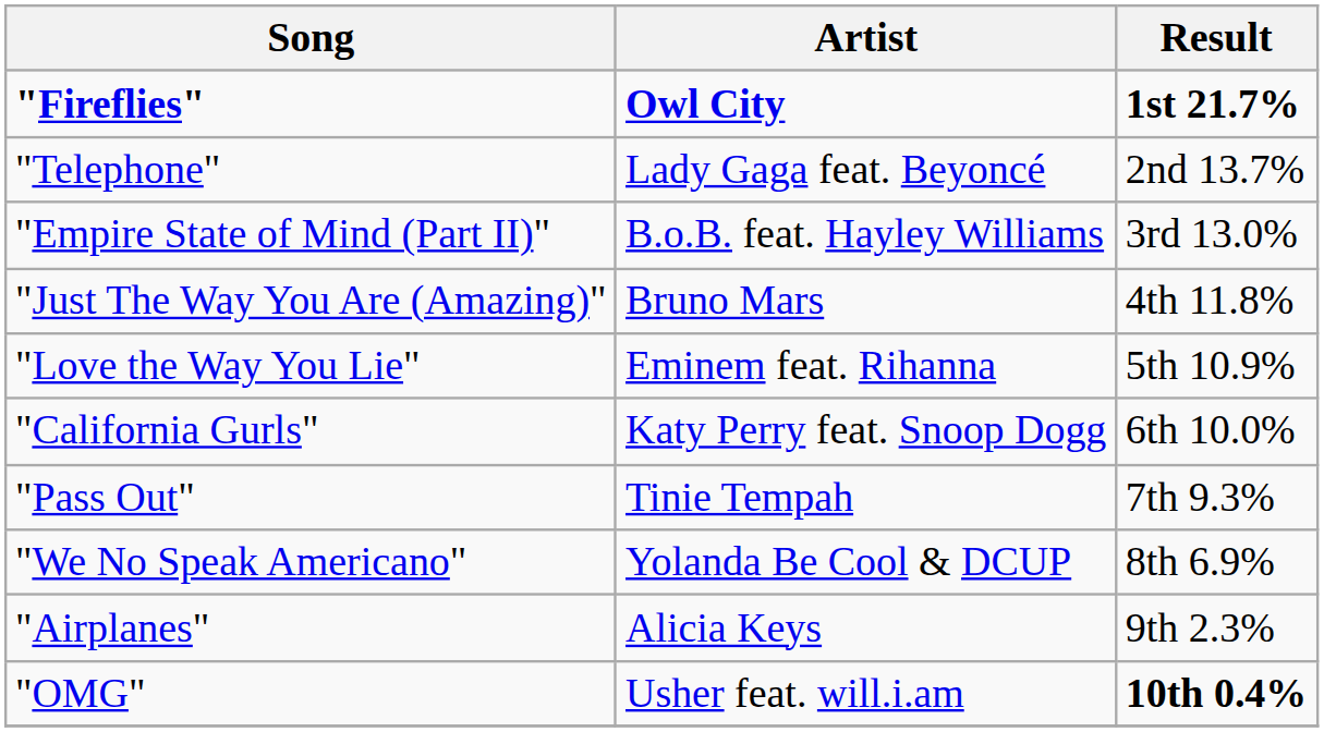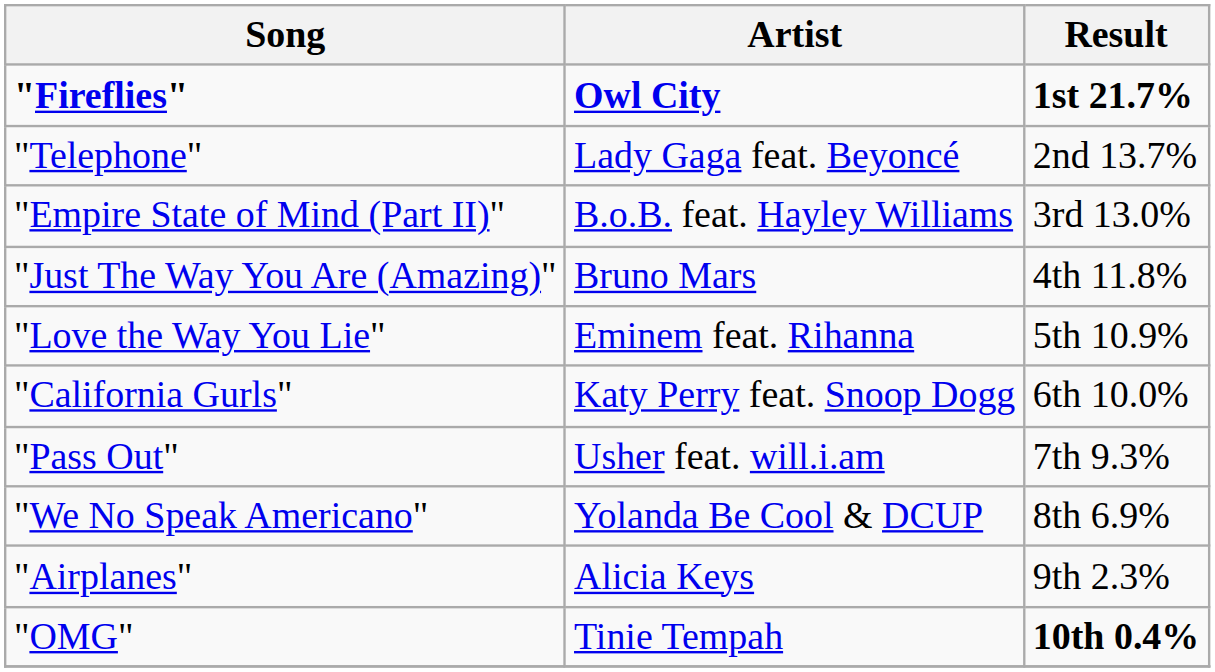"Pass Out" | Artist: Tinie Tempah -> Usher feat. will.i.am
"OMG" | Artist: Usher feat. will.i.am -> Tinie Tempah
